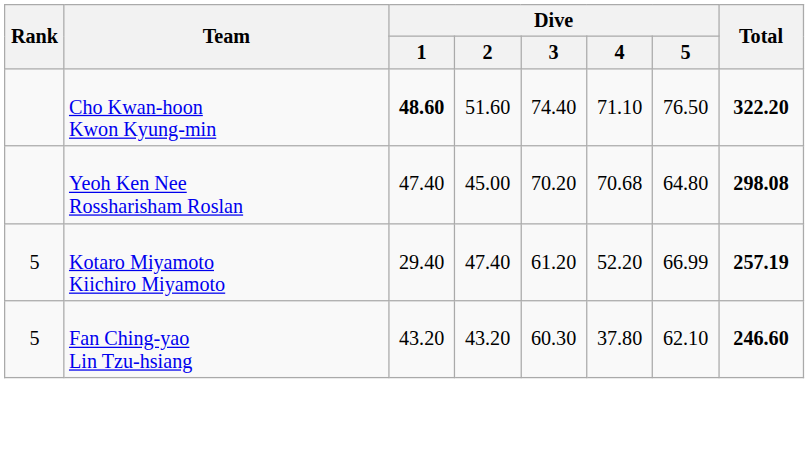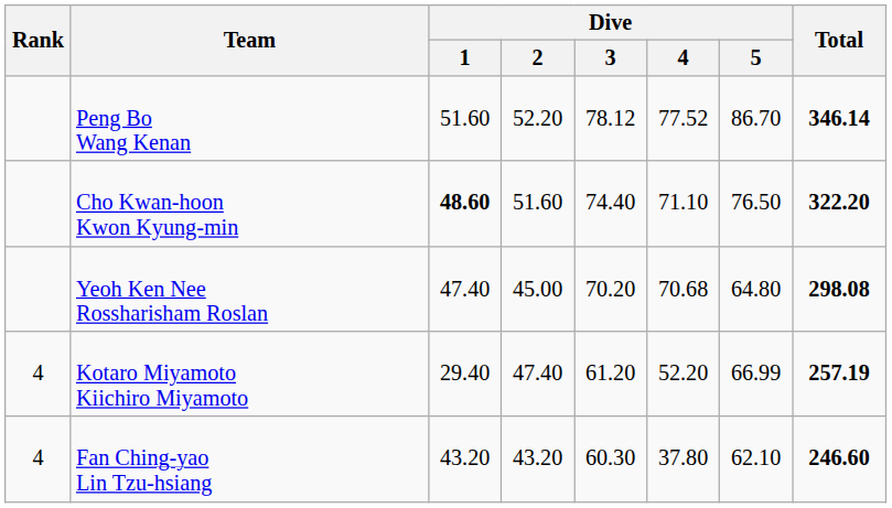+ row: Peng Bo Wang Kenan | 51.60 | 52.20 | 78.12 | 77.52 | 86.70 | 346.14
Kotaro Miyamoto Kiichiro Miyamoto | Rank: 5 -> 4
Fan Ching-yao Lin Tzu-hsiang | Rank: 5 -> 4
